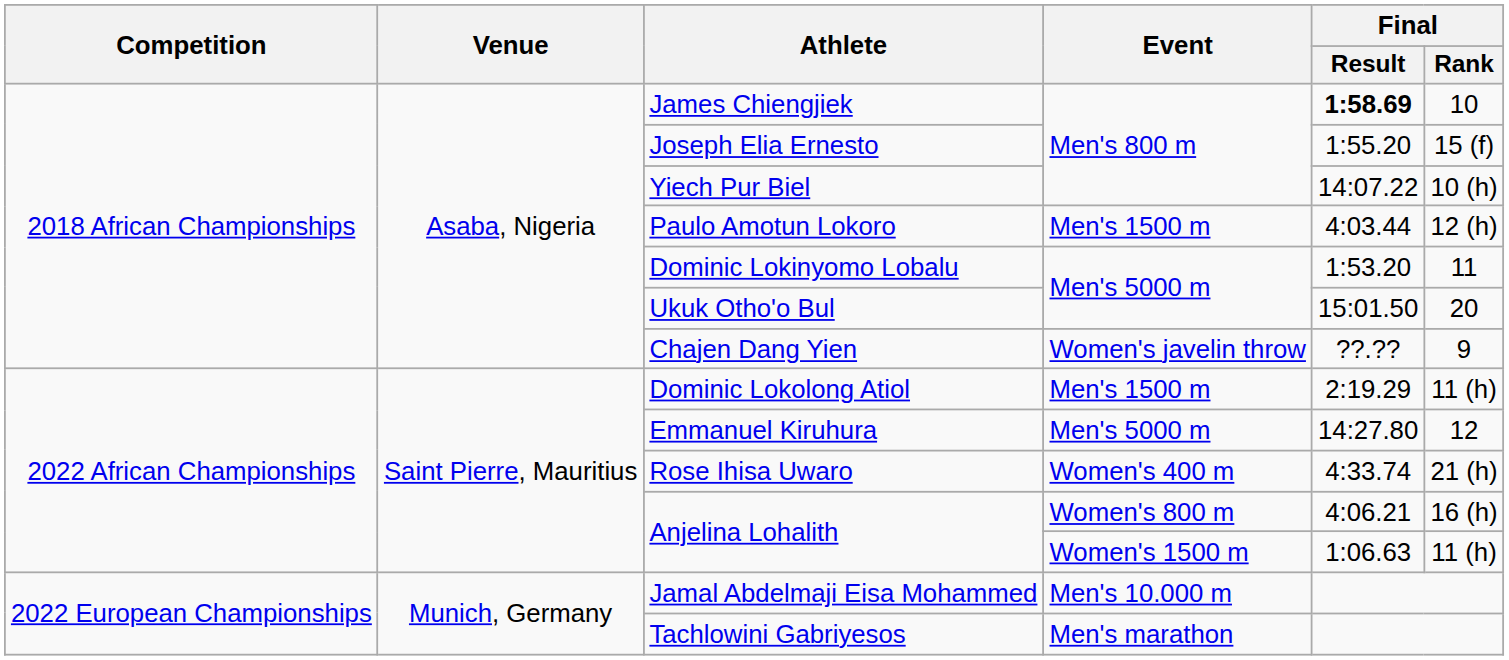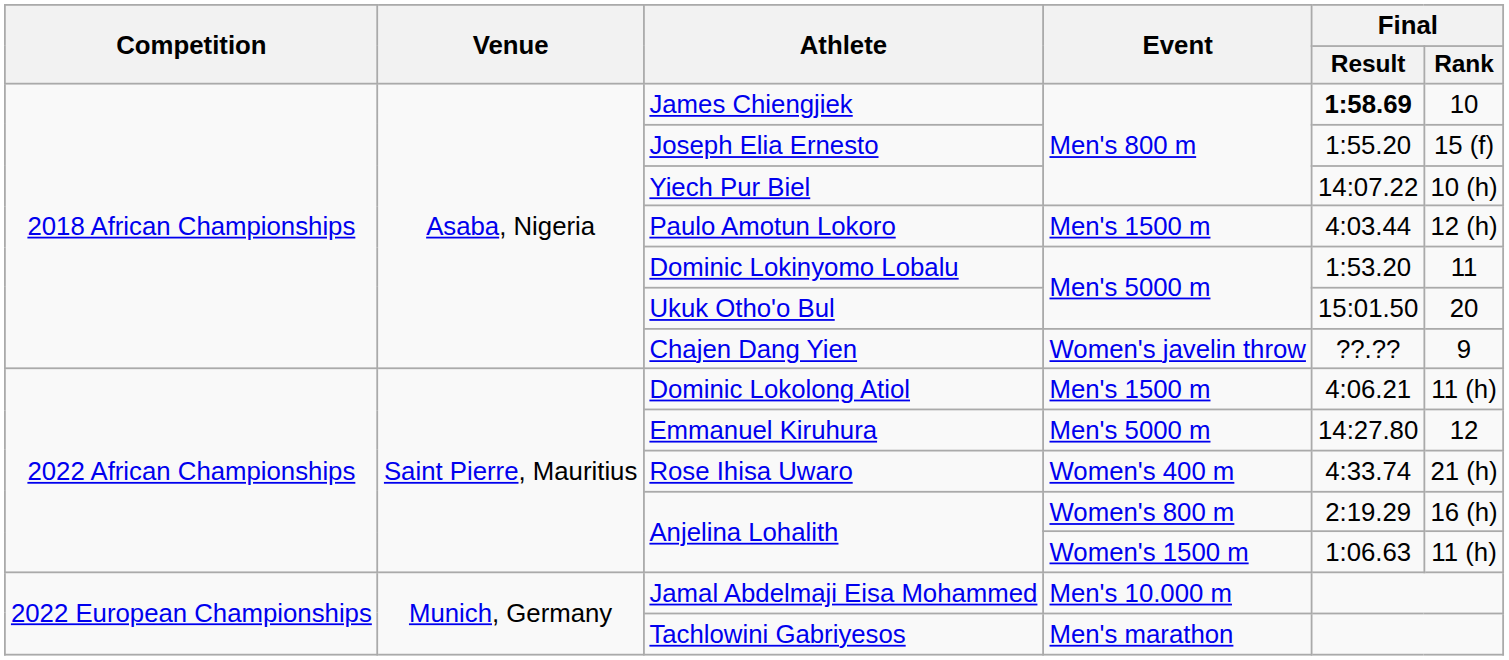Dominic Lokolong Atiol | Final / Result: 2:19.29 -> 4:06.21
Anjelina Lohalith / Women's 800 m | Final / Result: 4:06.21 -> 2:19.29
